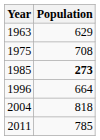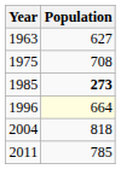1963 | Population: 629 -> 627
1996 | Population: no background -> lightyellow background
